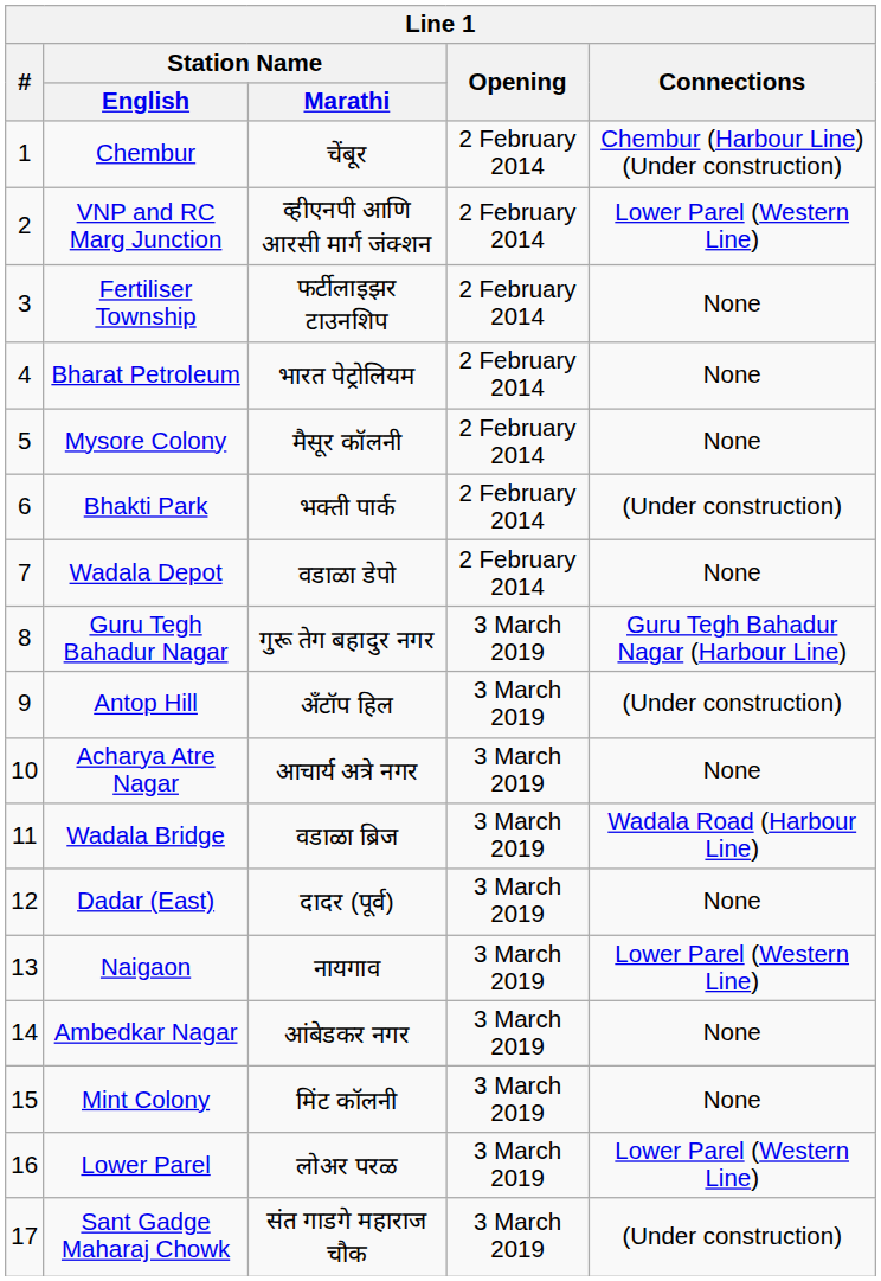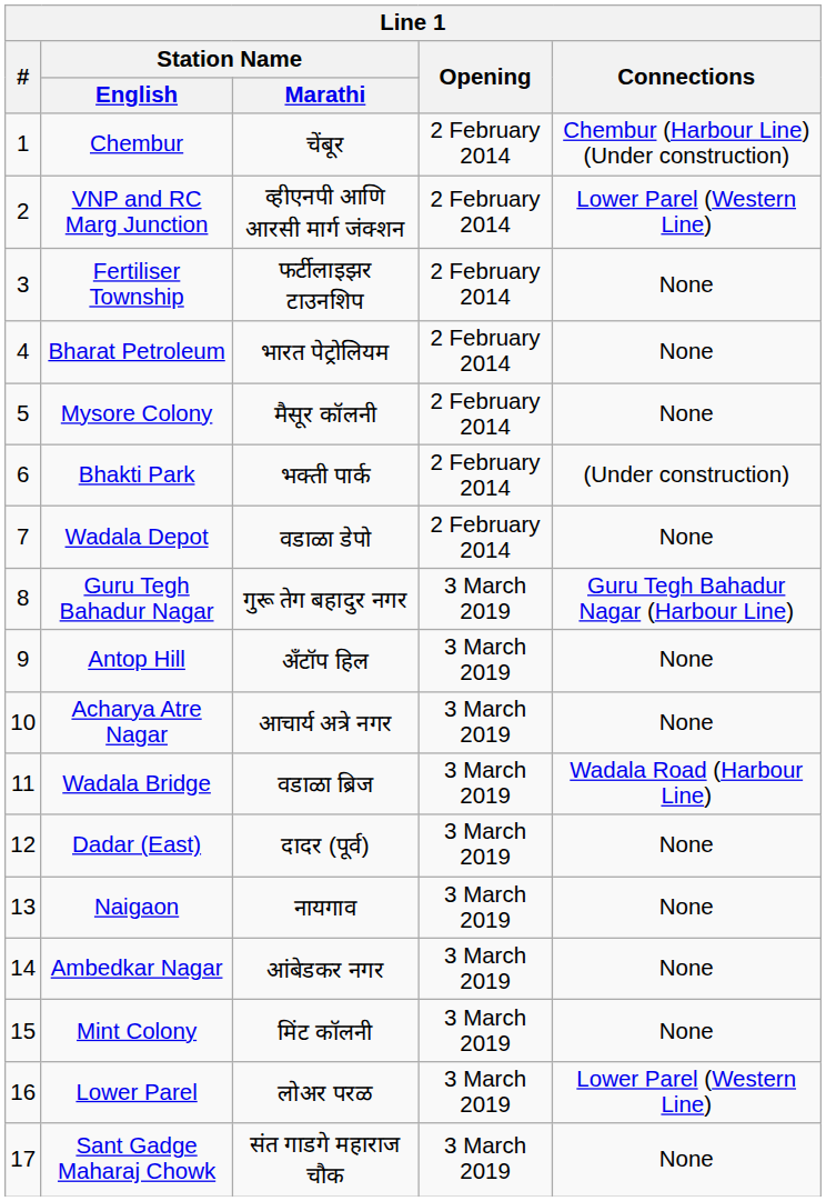Antop Hill | Connections: (Under construction) -> None
Naigaon | Connections: Lower Parel (Western Line) -> None
Sant Gadge Maharaj Chowk | Connections: (Under construction) -> None
